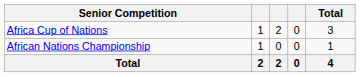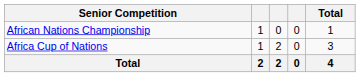rows swapped: Africa Cup of Nations <-> African Nations Championship
